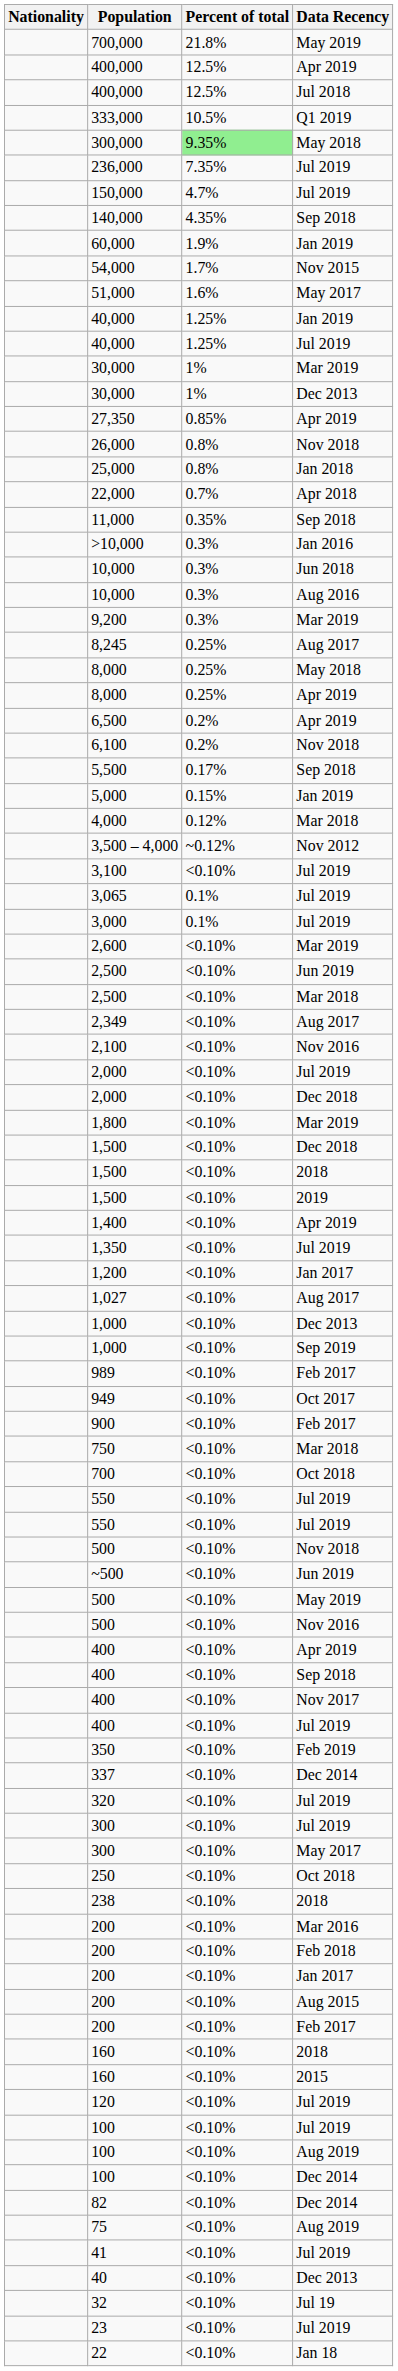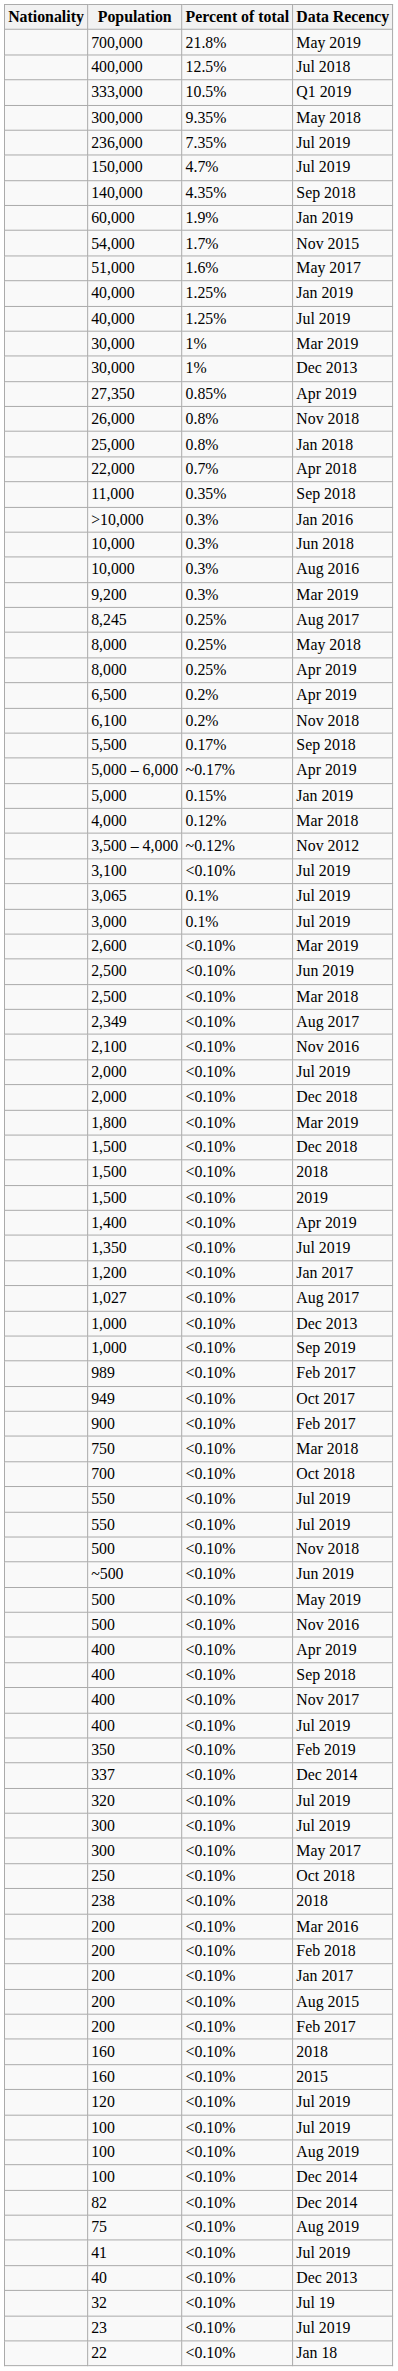- row: 400,000 | 12.5% | Apr 2019
300,000 | Percent of total: lightgreen background -> no background
+ row: 5,000 – 6,000 | ~0.17% | Apr 2019
